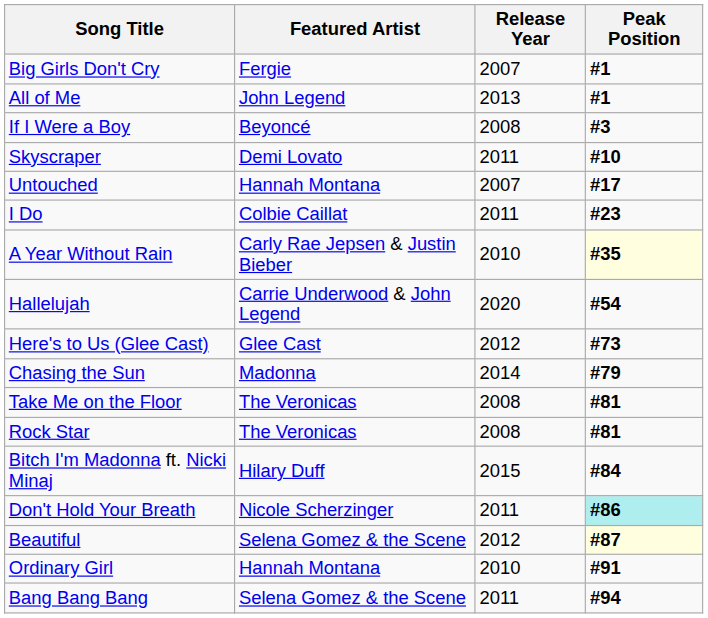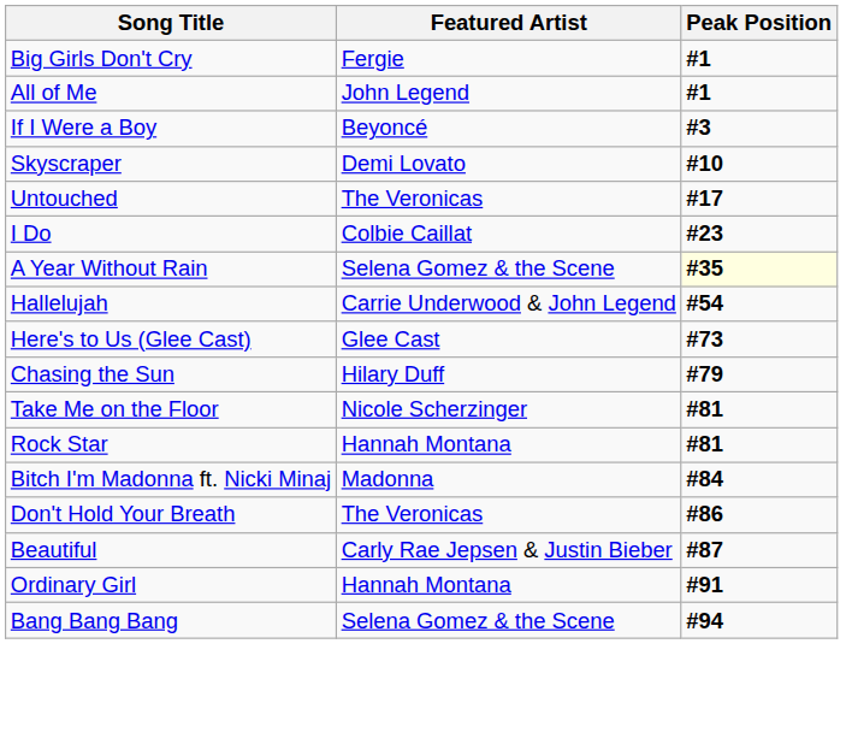- column: Release Year | 2007 | 2013 | 2008 | 2011 | 2007 | 2011 | 2010 | 2020 | 2012 | 2014 | 2008 | 2008 | 2015 | 2011 | 2012 | 2010 | 2011
Untouched | Featured Artist: Hannah Montana -> The Veronicas
A Year Without Rain | Featured Artist: Carly Rae Jepsen & Justin Bieber -> Selena Gomez & the Scene
Chasing the Sun | Featured Artist: Madonna -> Hilary Duff
Take Me on the Floor | Featured Artist: The Veronicas -> Nicole Scherzinger
Rock Star | Featured Artist: The Veronicas -> Hannah Montana
Bitch I'm Madonna ft. Nicki Minaj | Featured Artist: Hilary Duff -> Madonna
Don't Hold Your Breath | Featured Artist: Nicole Scherzinger -> The Veronicas
Don't Hold Your Breath | Peak Position: paleturquoise background -> no background
Beautiful | Featured Artist: Selena Gomez & the Scene -> Carly Rae Jepsen & Justin Bieber
Beautiful | Peak Position: lightyellow background -> no background
